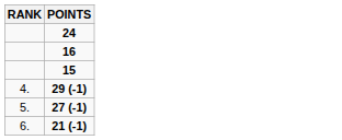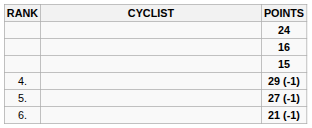+ column: CYCLIST
